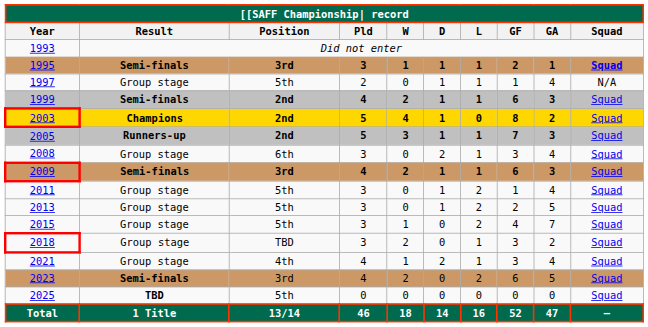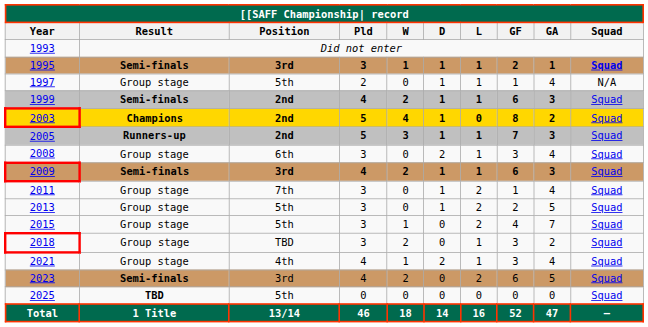2011 | Position: 5th -> 7th
